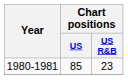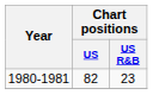1980-1981 | Chart positions / US: 85 -> 82
